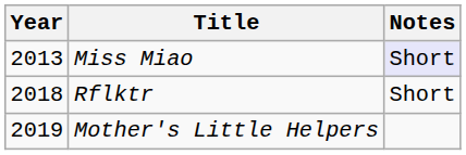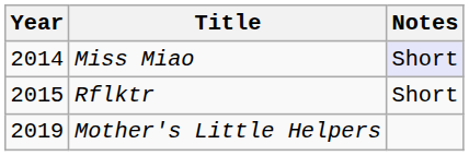Miss Miao | Year: 2013 -> 2014
Rflktr | Year: 2018 -> 2015
